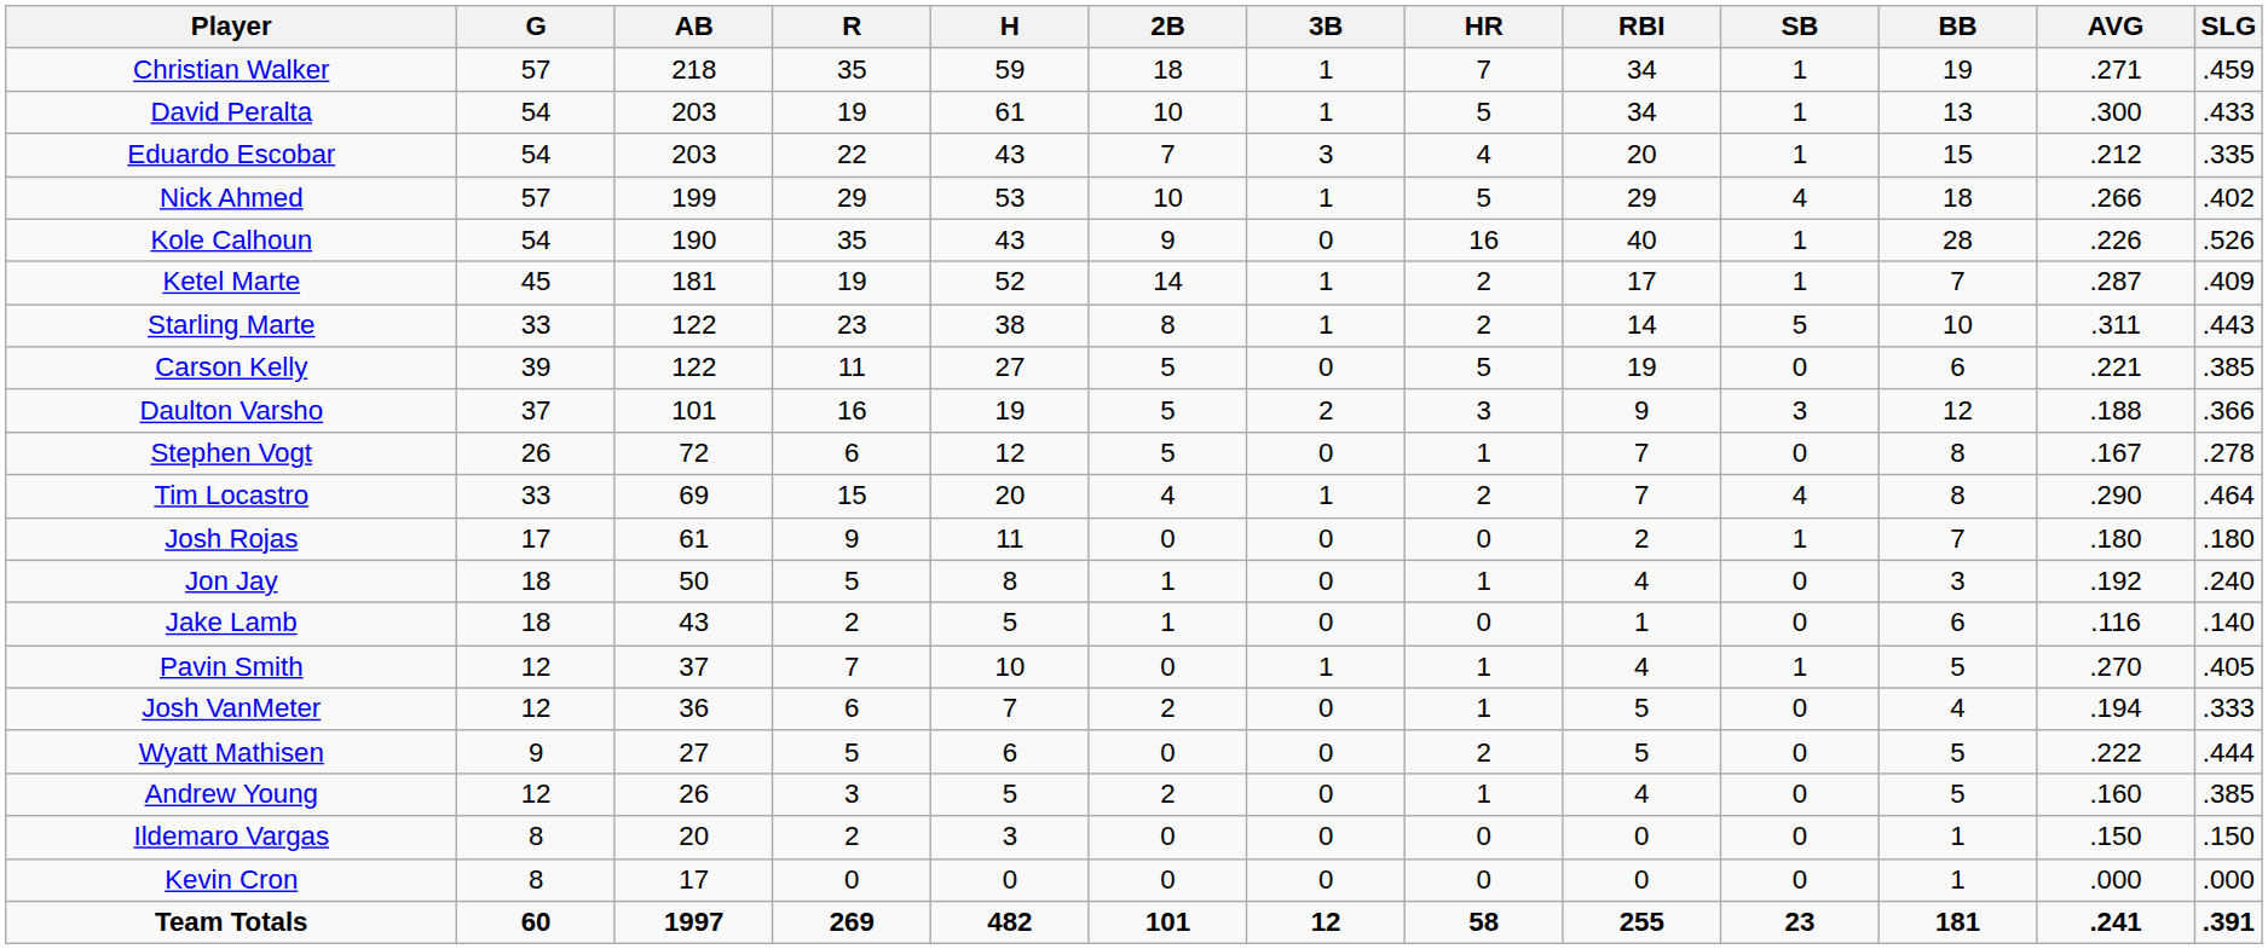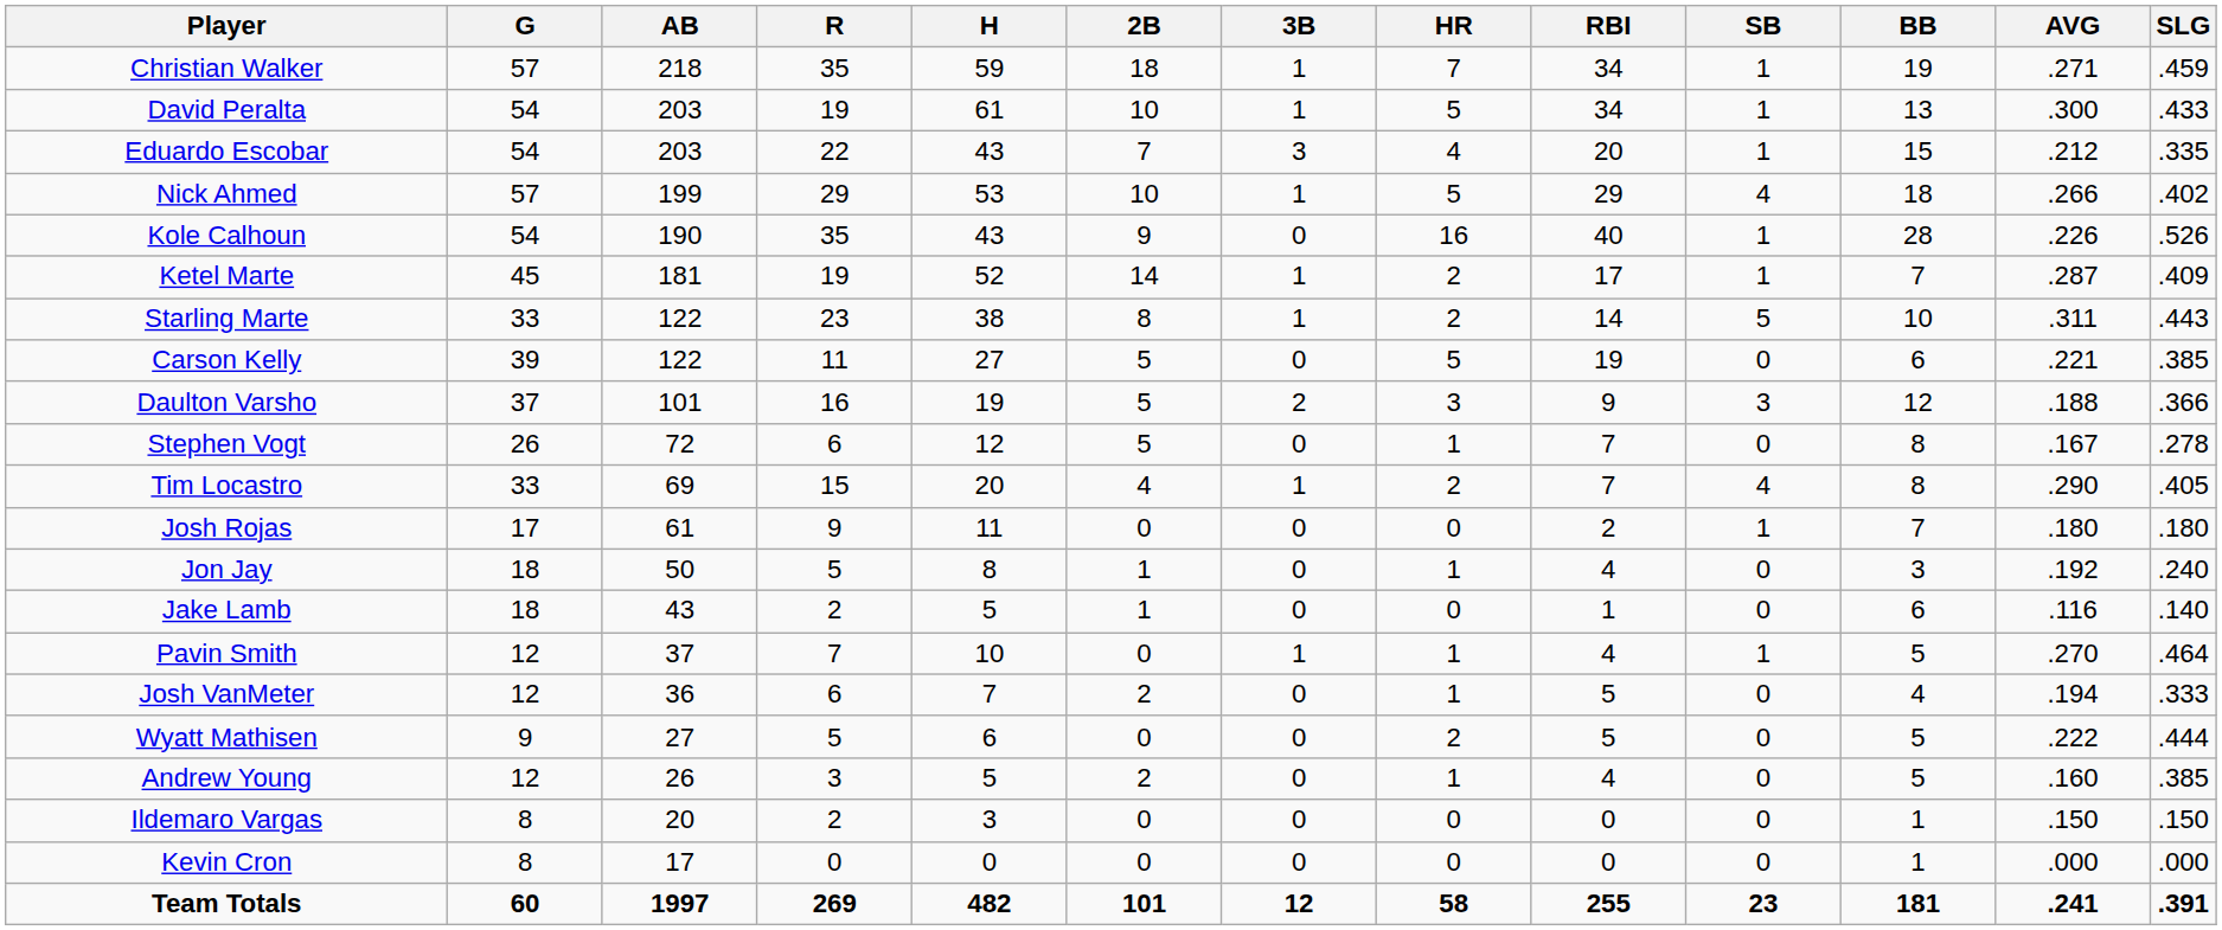Tim Locastro | SLG: .464 -> .405
Pavin Smith | SLG: .405 -> .464
